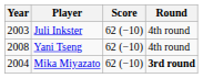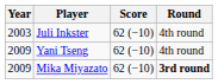Yani Tseng | Year: 2008 -> 2009
Mika Miyazato | Year: 2004 -> 2009
